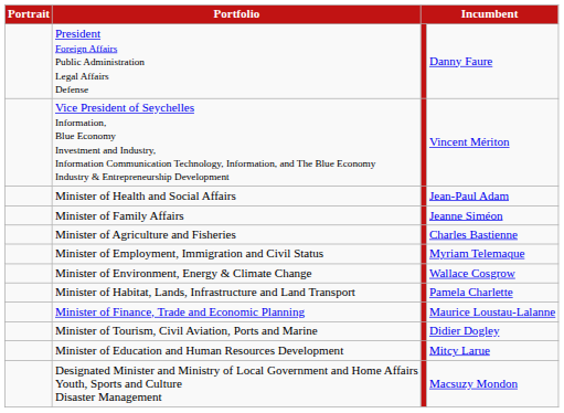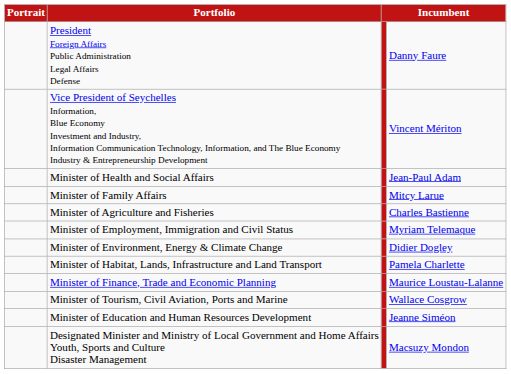Minister of Family Affairs | column 4: Jeanne Siméon -> Mitcy Larue
Minister of Environment, Energy & Climate Change | column 4: Wallace Cosgrow -> Didier Dogley
Minister of Tourism, Civil Aviation, Ports and Marine | column 4: Didier Dogley -> Wallace Cosgrow
Minister of Education and Human Resources Development | column 4: Mitcy Larue -> Jeanne Siméon
